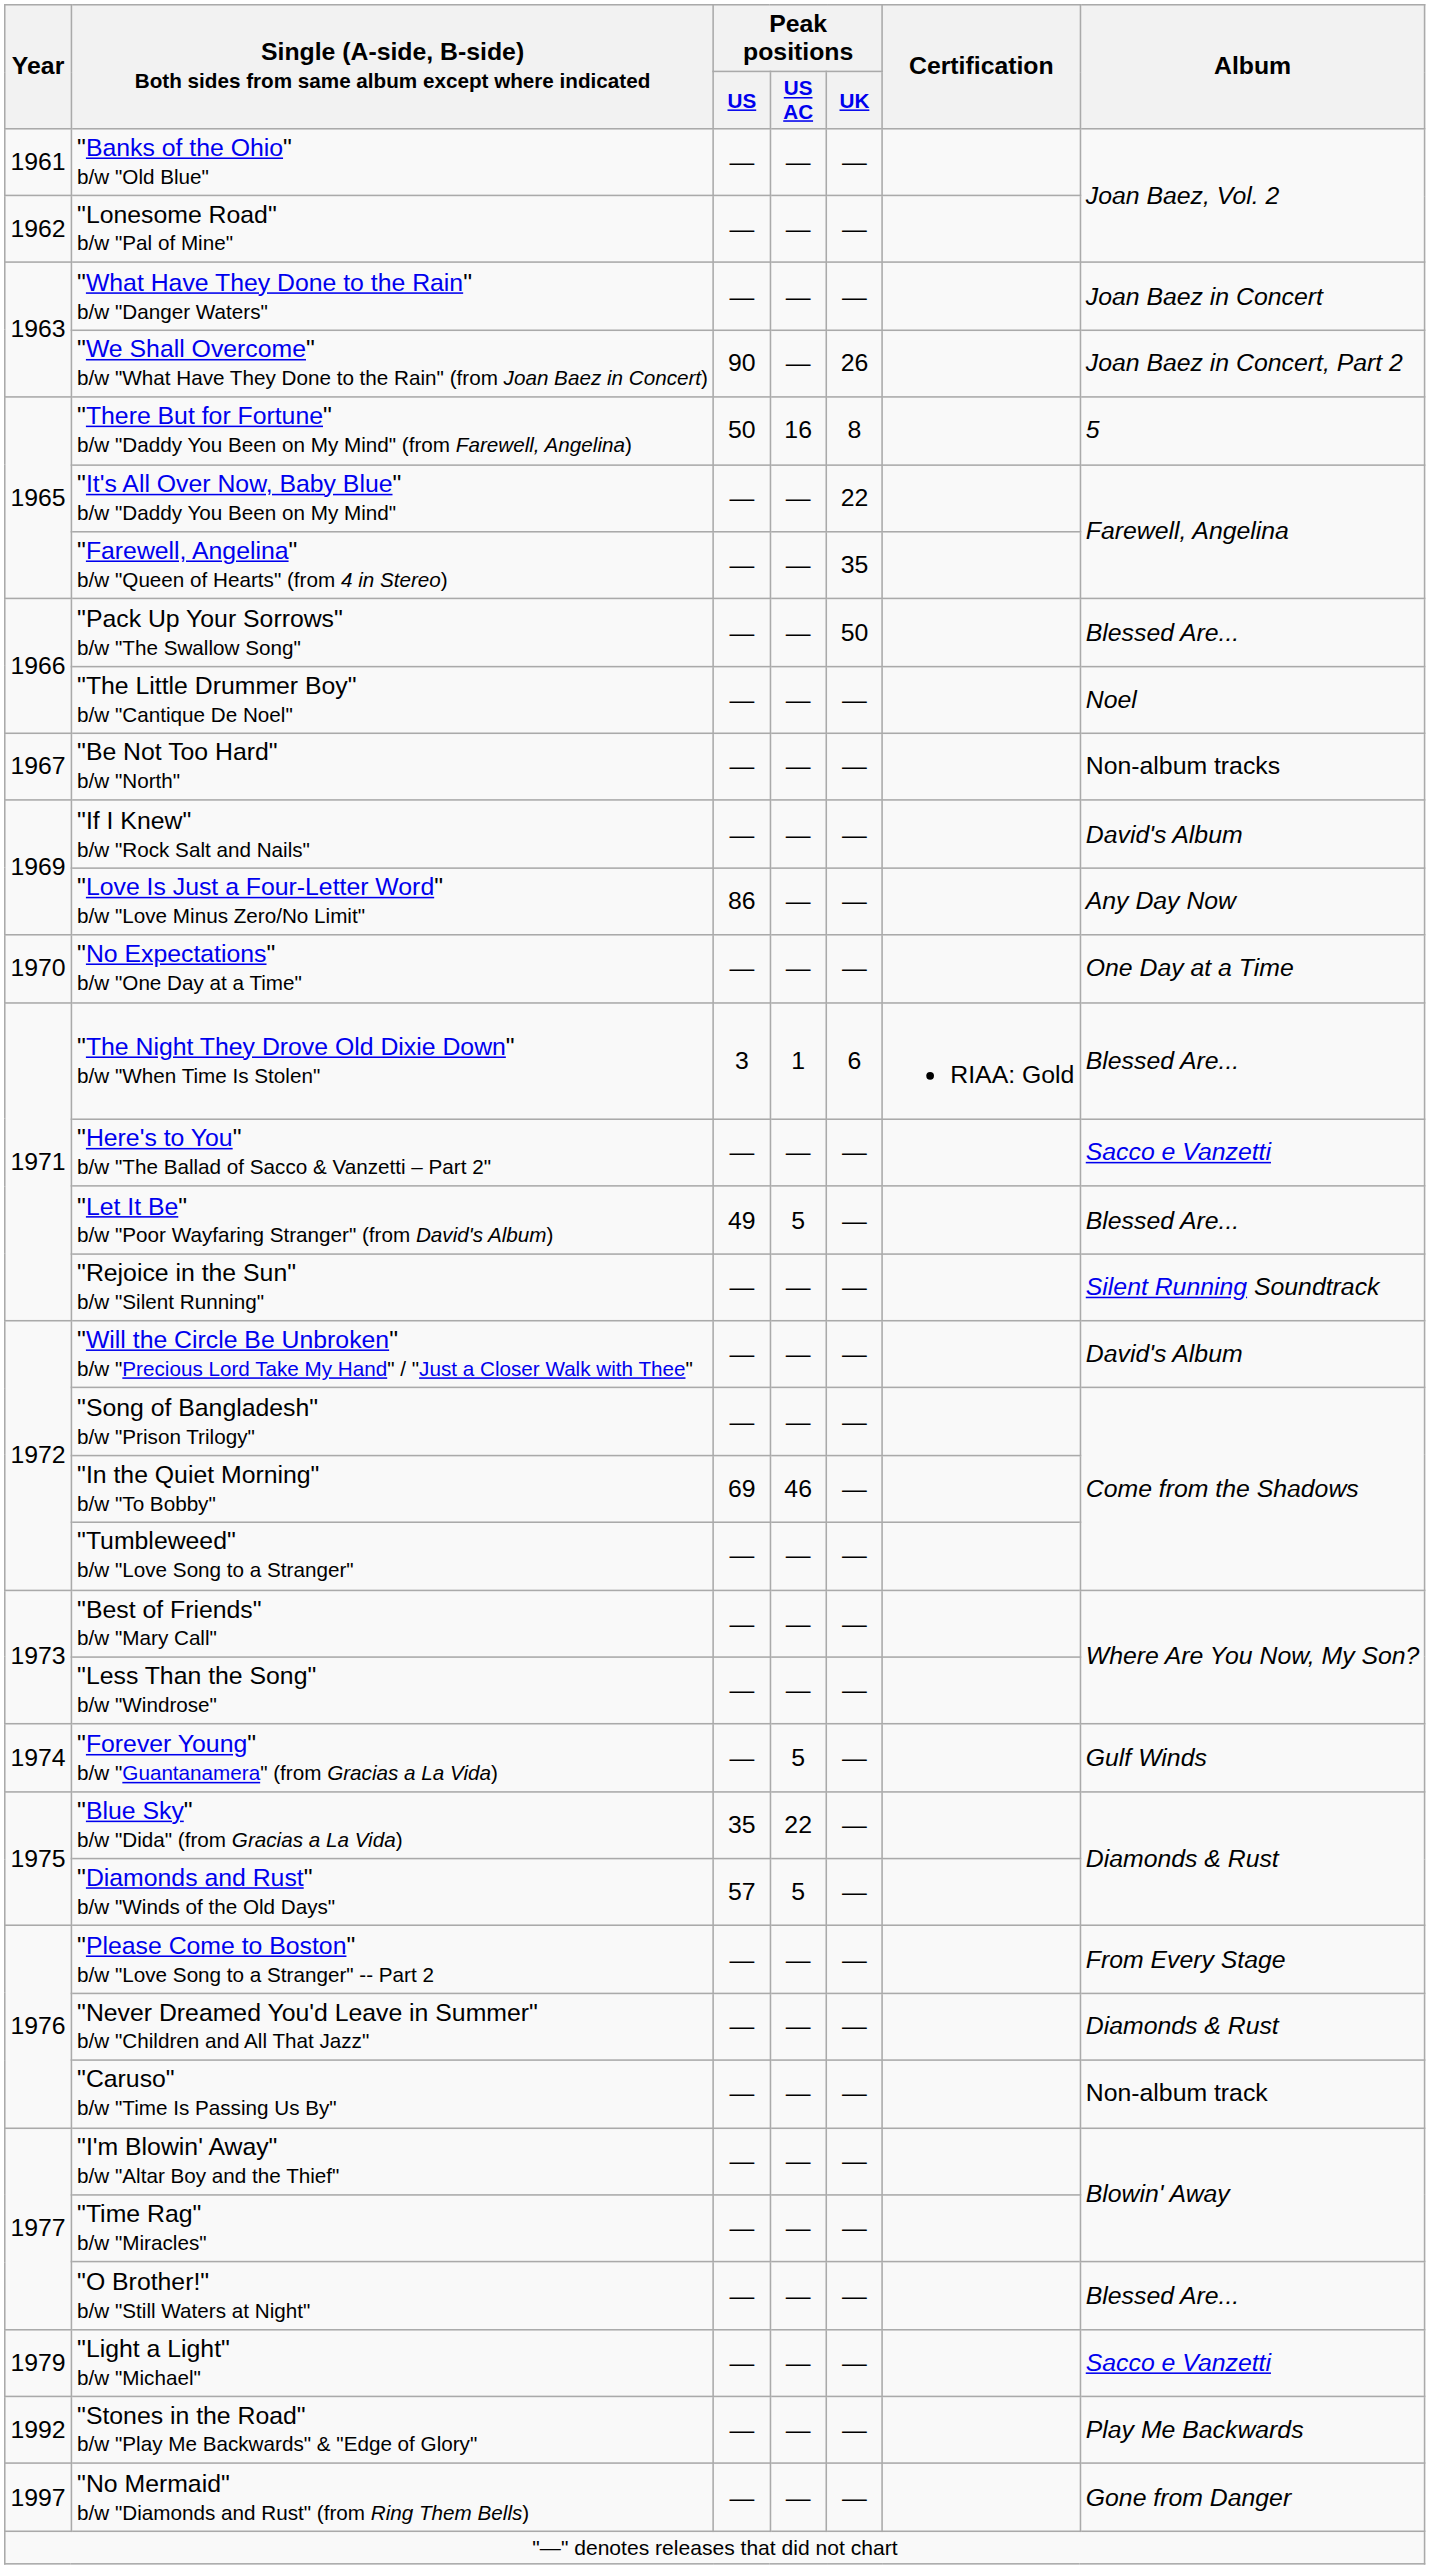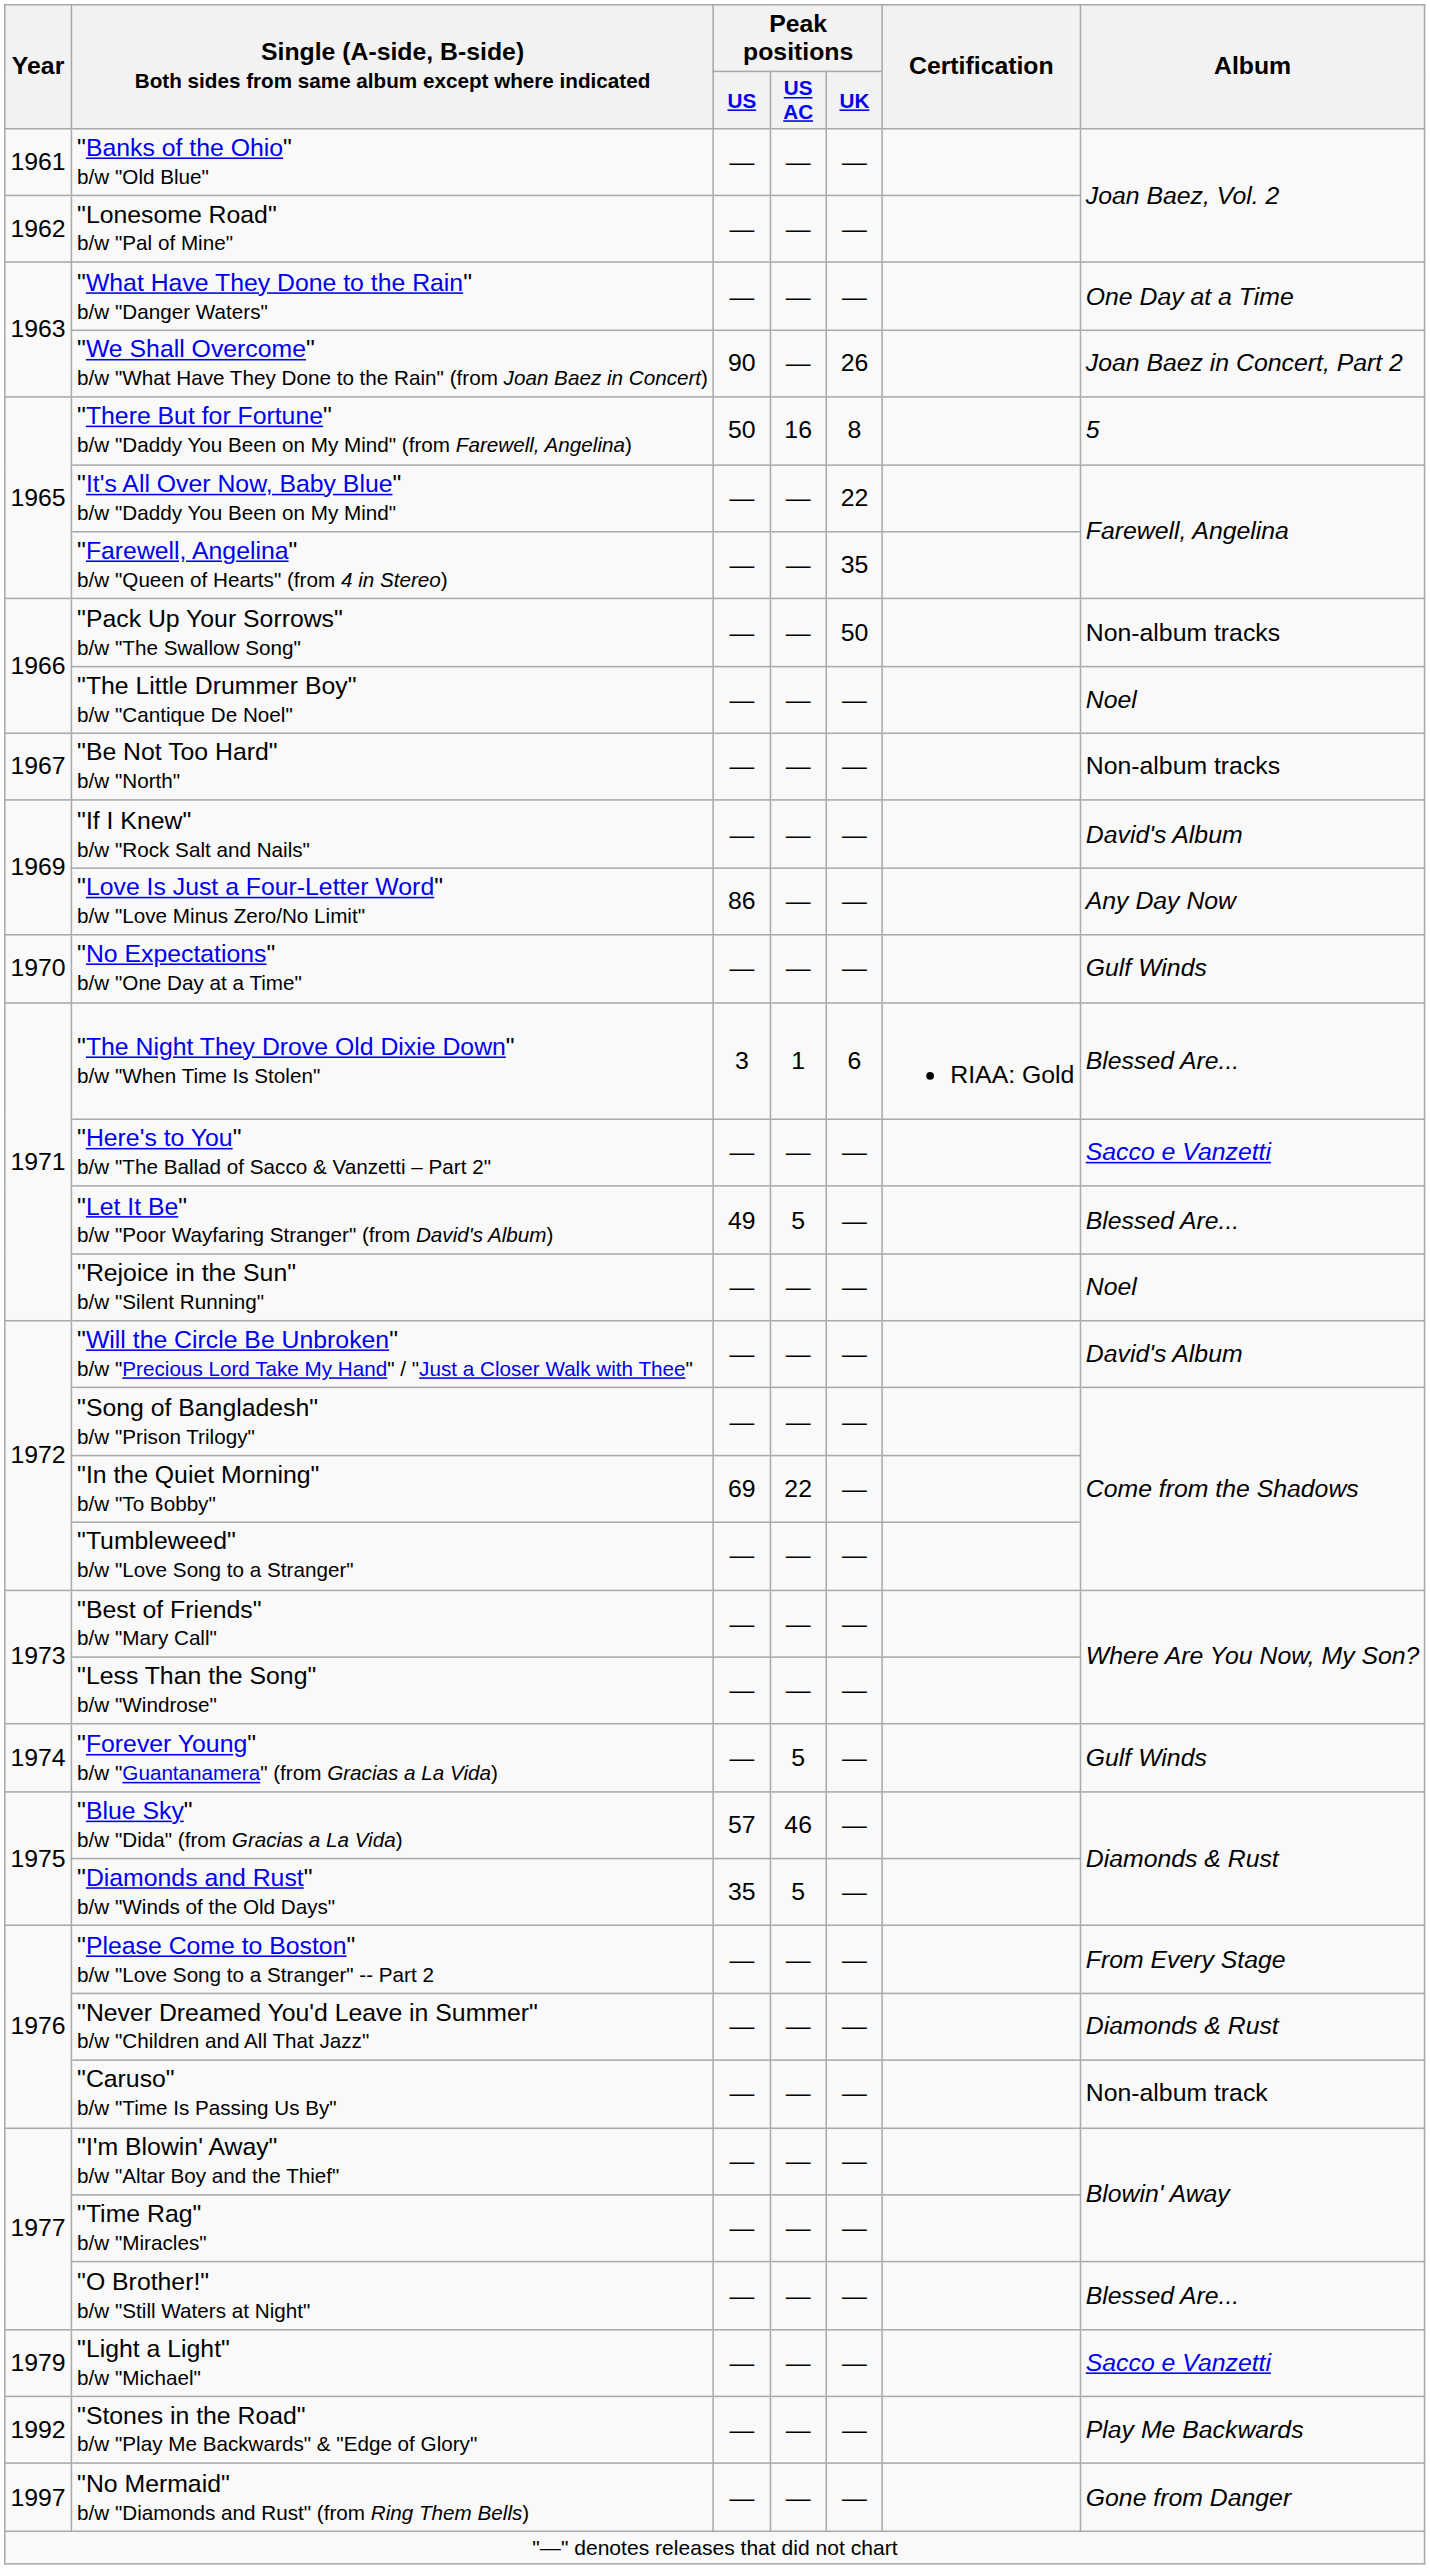"What Have They Done to the Rain" b/w "Danger Waters" | Album: Joan Baez in Concert -> One Day at a Time
"Pack Up Your Sorrows" b/w "The Swallow Song" | Album: Blessed Are... -> Non-album tracks
"No Expectations" b/w "One Day at a Time" | Album: One Day at a Time -> Gulf Winds
"Rejoice in the Sun" b/w "Silent Running" | Album: Silent Running Soundtrack -> Noel
"In the Quiet Morning" b/w "To Bobby" | Peak positions / US AC: 46 -> 22
"Blue Sky" b/w "Dida" (from Gracias a La Vida) | Peak positions / US: 35 -> 57
"Blue Sky" b/w "Dida" (from Gracias a La Vida) | Peak positions / US AC: 22 -> 46
"Diamonds and Rust" b/w "Winds of the Old Days" | Peak positions / US: 57 -> 35
